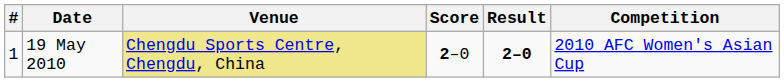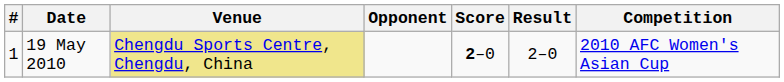+ column: Opponent
19 May 2010 | Result: bold -> normal
